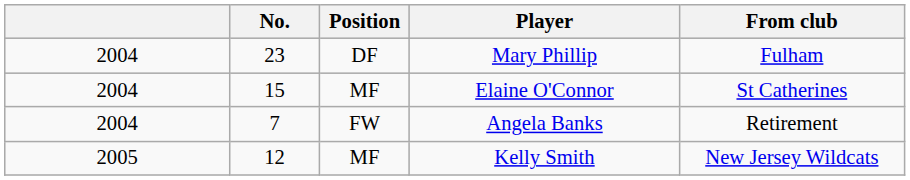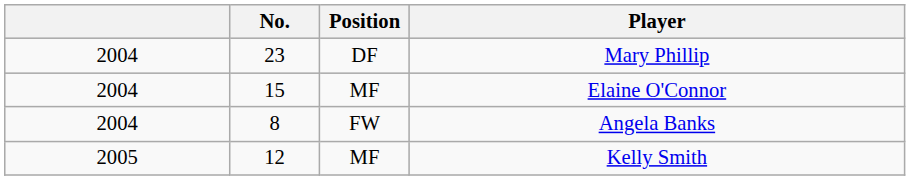- column: From club | Fulham | St Catherines | Retirement | New Jersey Wildcats
Angela Banks | No.: 7 -> 8
